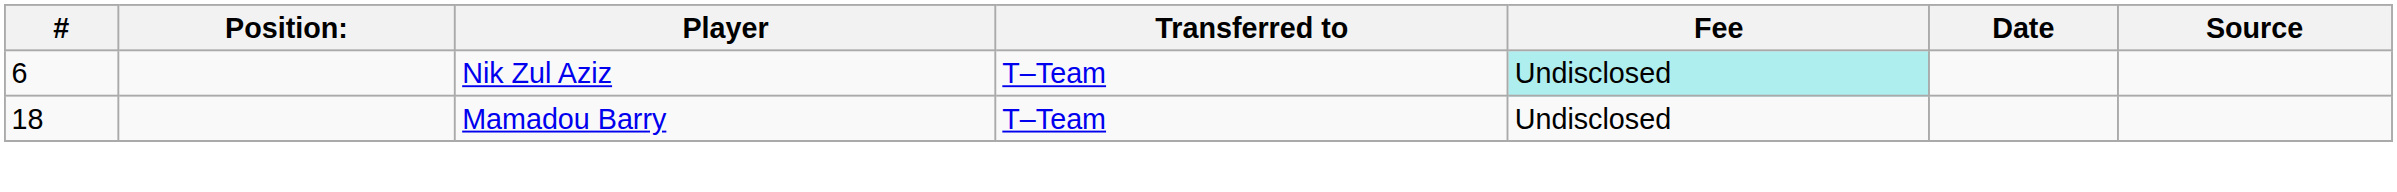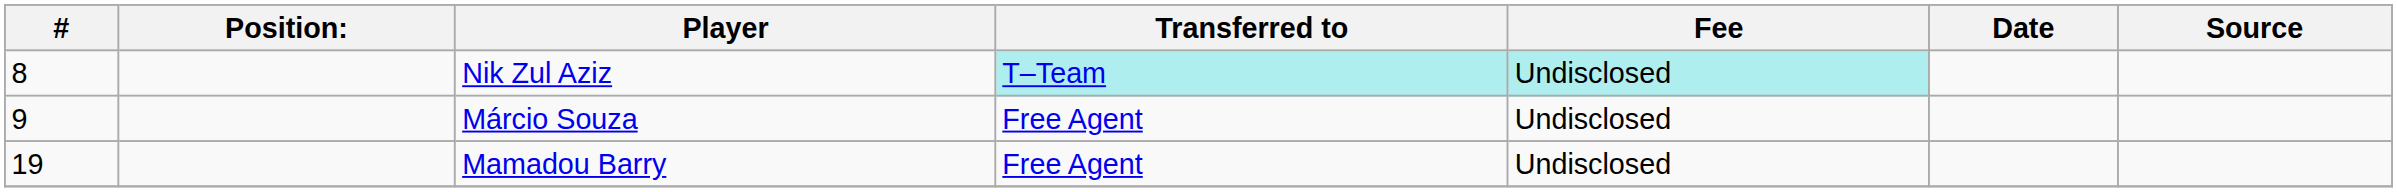Nik Zul Aziz | #: 6 -> 8
Nik Zul Aziz | Transferred to: no background -> paleturquoise background
+ row: 9 | Márcio Souza | Free Agent | Undisclosed
Mamadou Barry | #: 18 -> 19
Mamadou Barry | Transferred to: T–Team -> Free Agent
